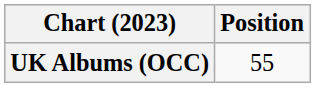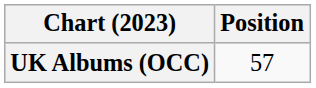UK Albums (OCC) | Position: 55 -> 57
